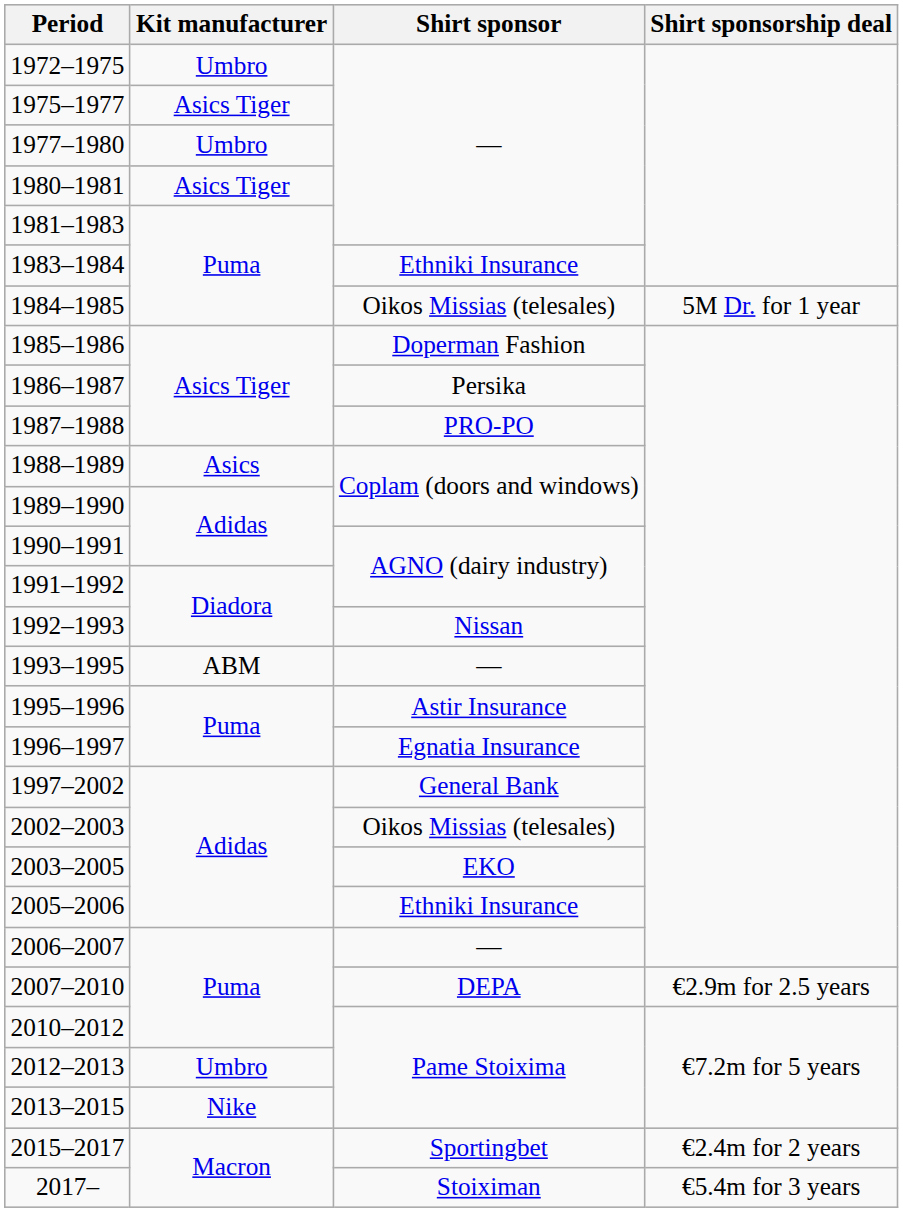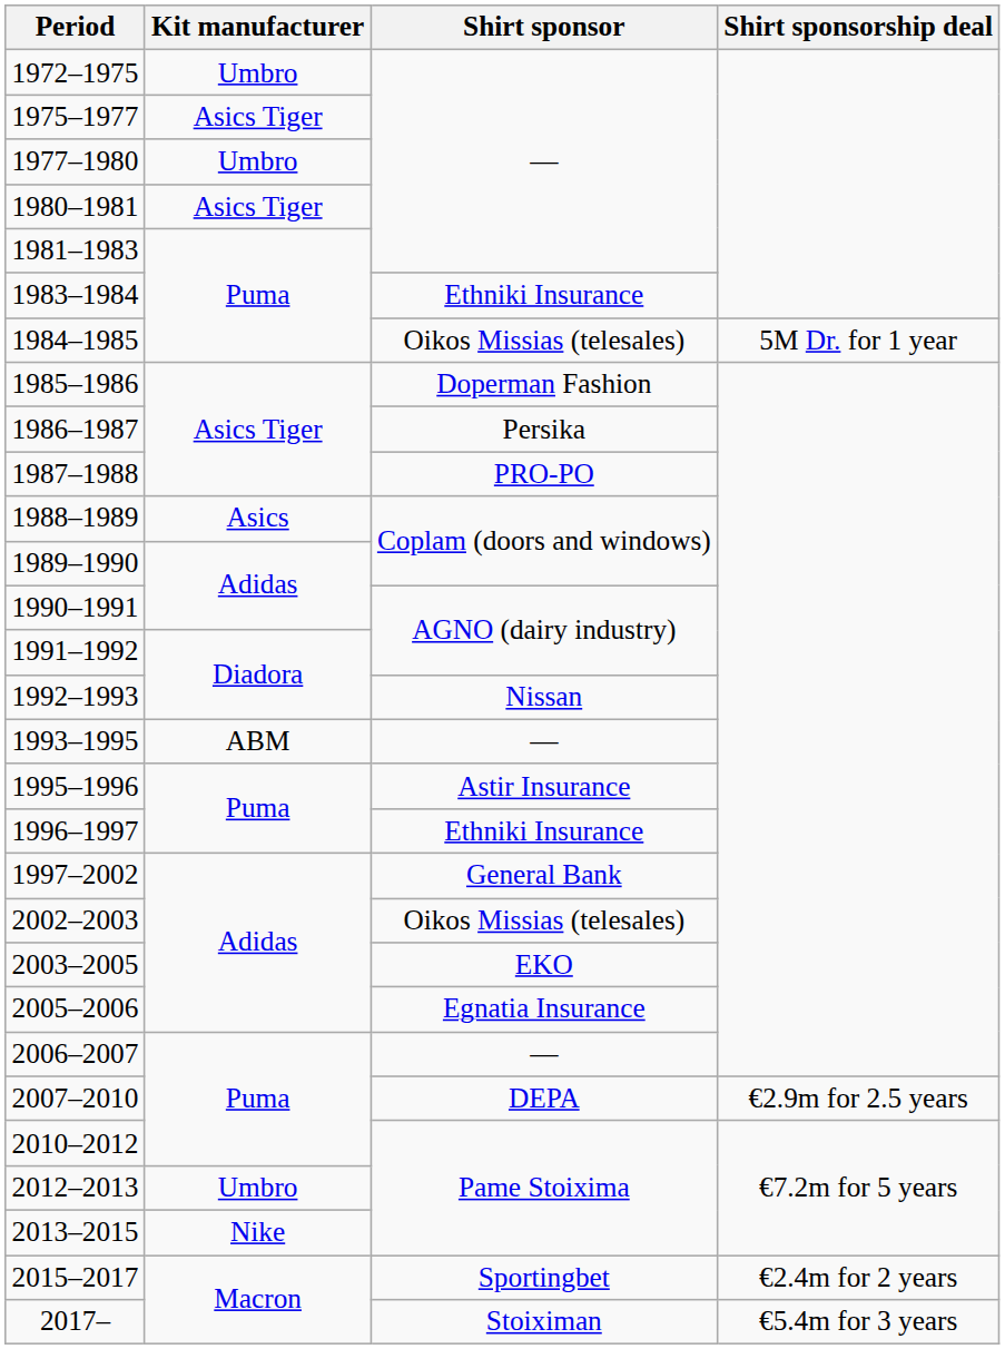1996–1997 | Shirt sponsor: Egnatia Insurance -> Ethniki Insurance
2005–2006 | Shirt sponsor: Ethniki Insurance -> Egnatia Insurance
